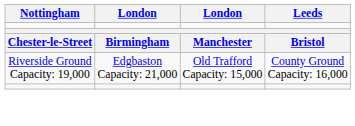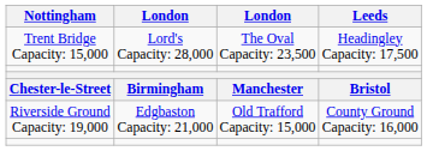+ row: Trent Bridge Capacity: 15,000 | Lord's Capacity: 28,000 | The Oval Capacity: 23,500 | Headingley Capacity: 17,500
